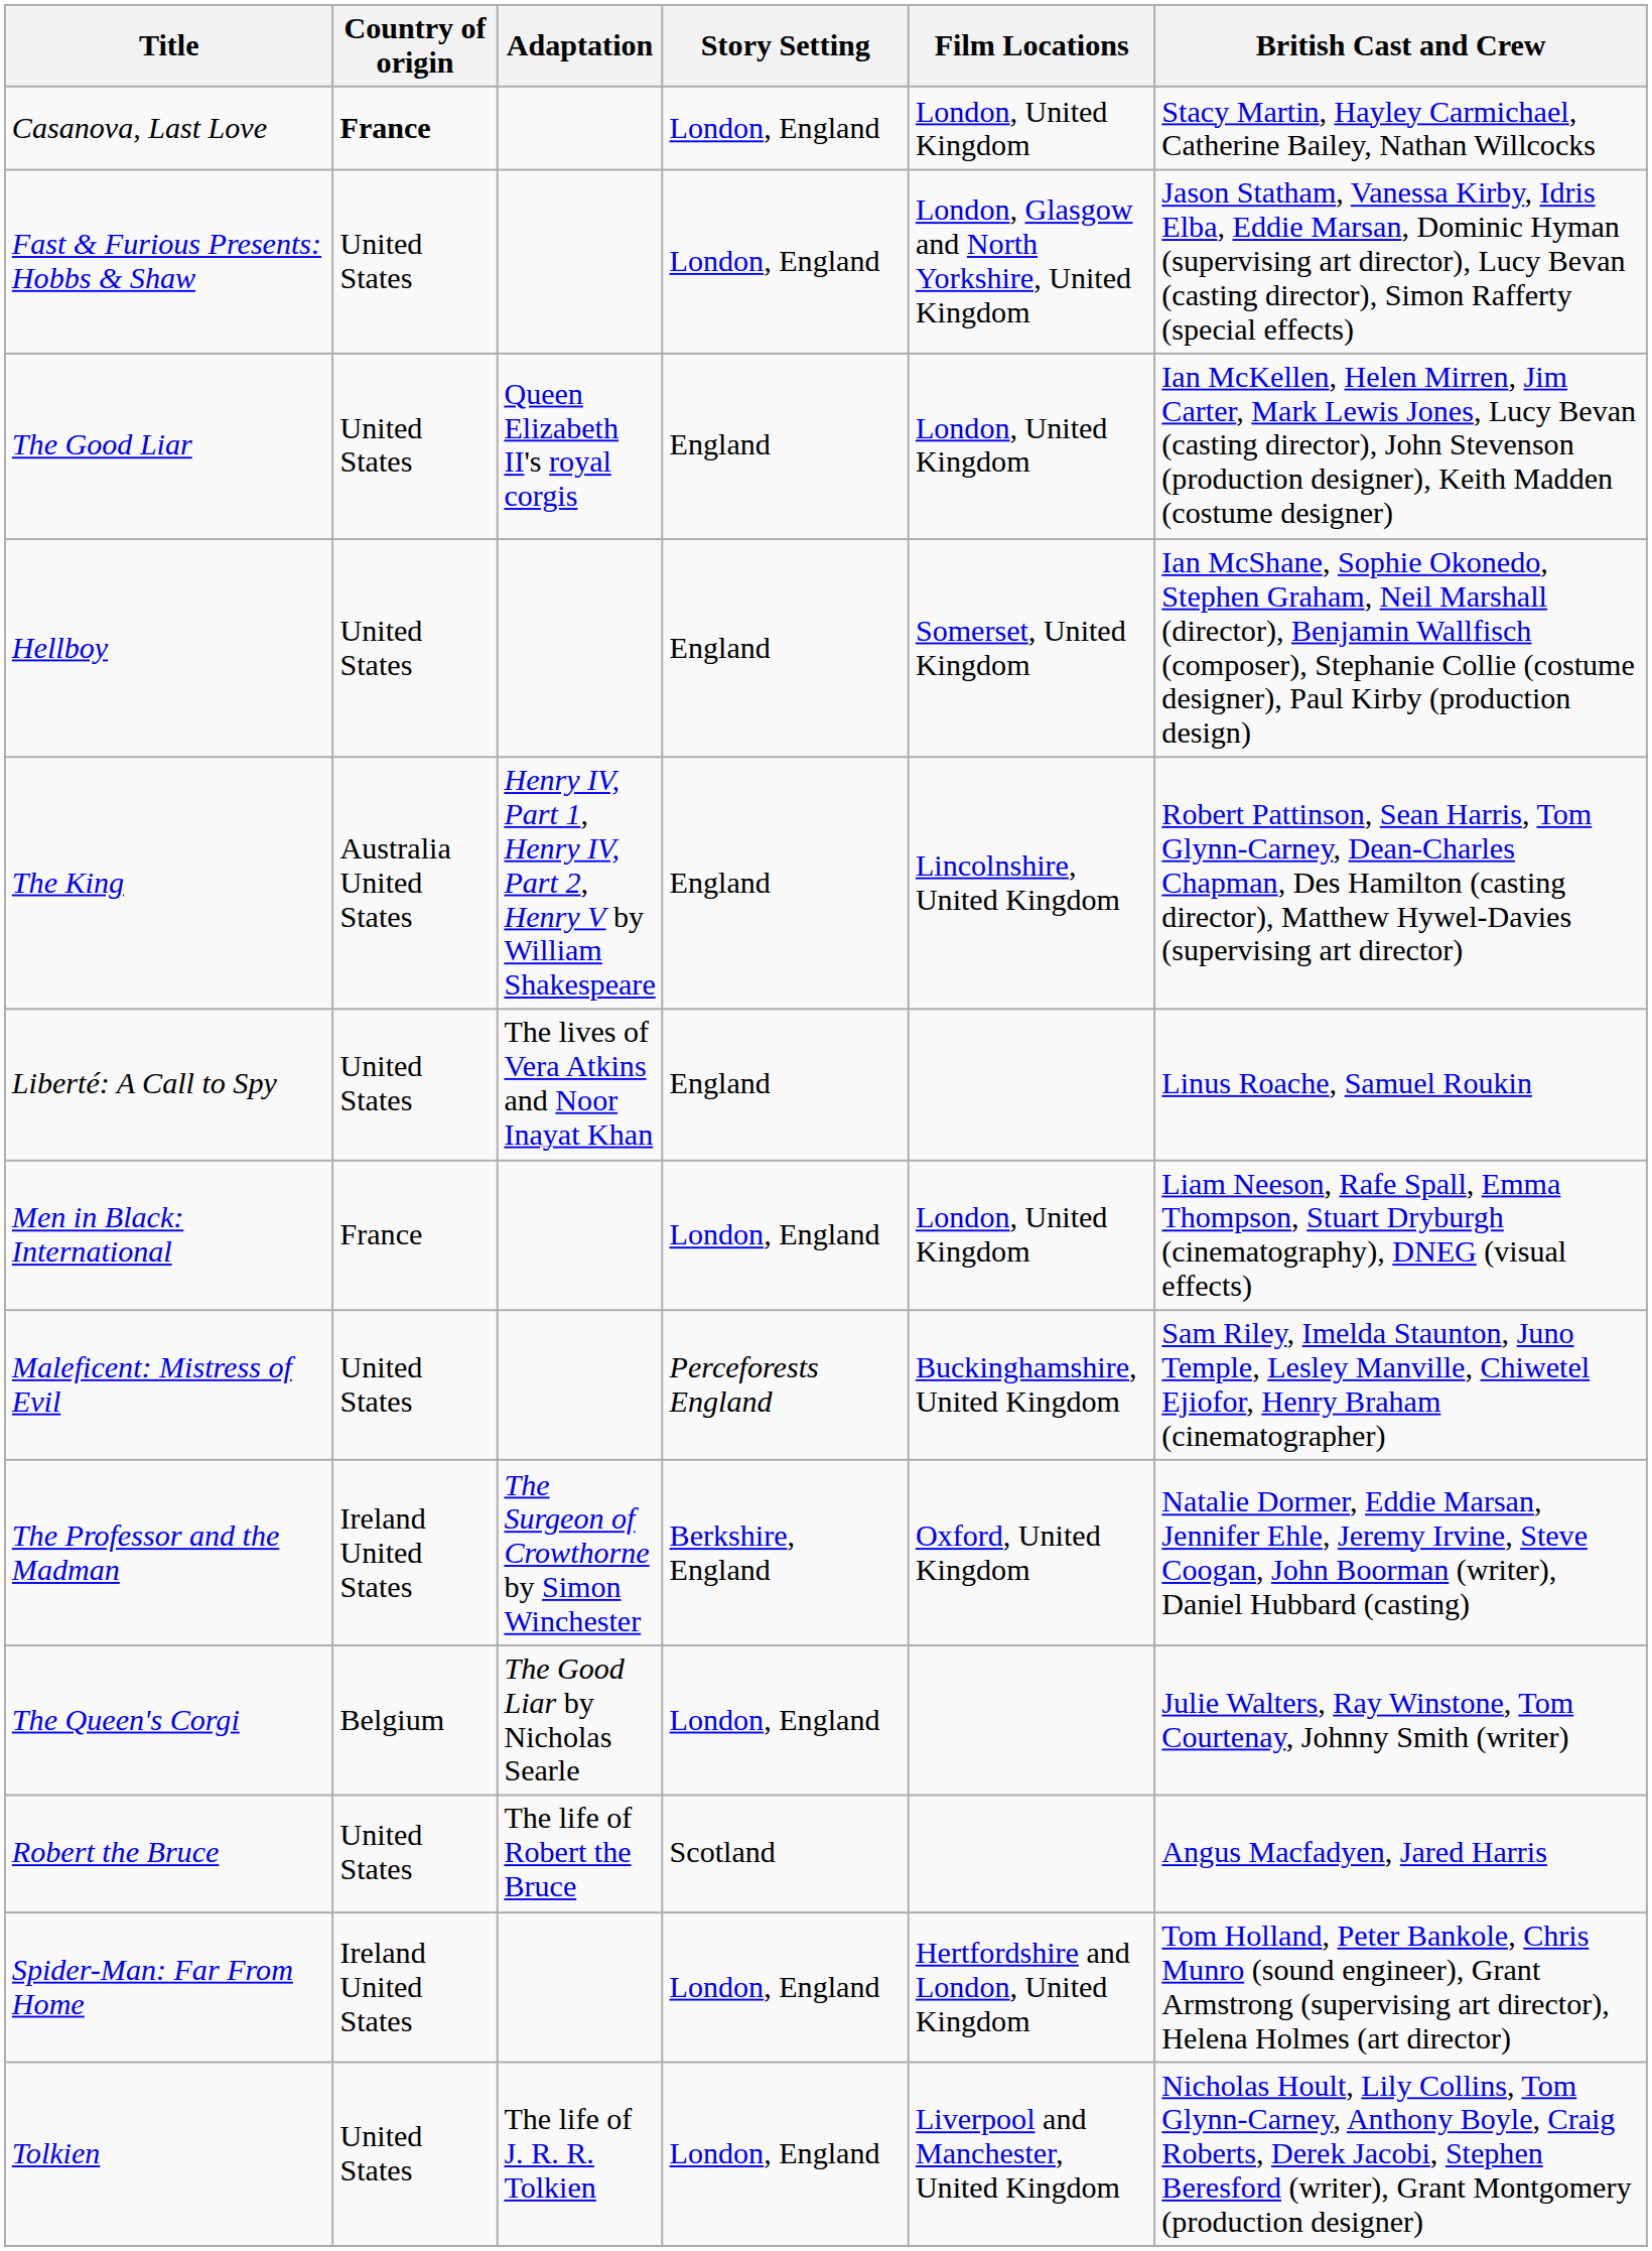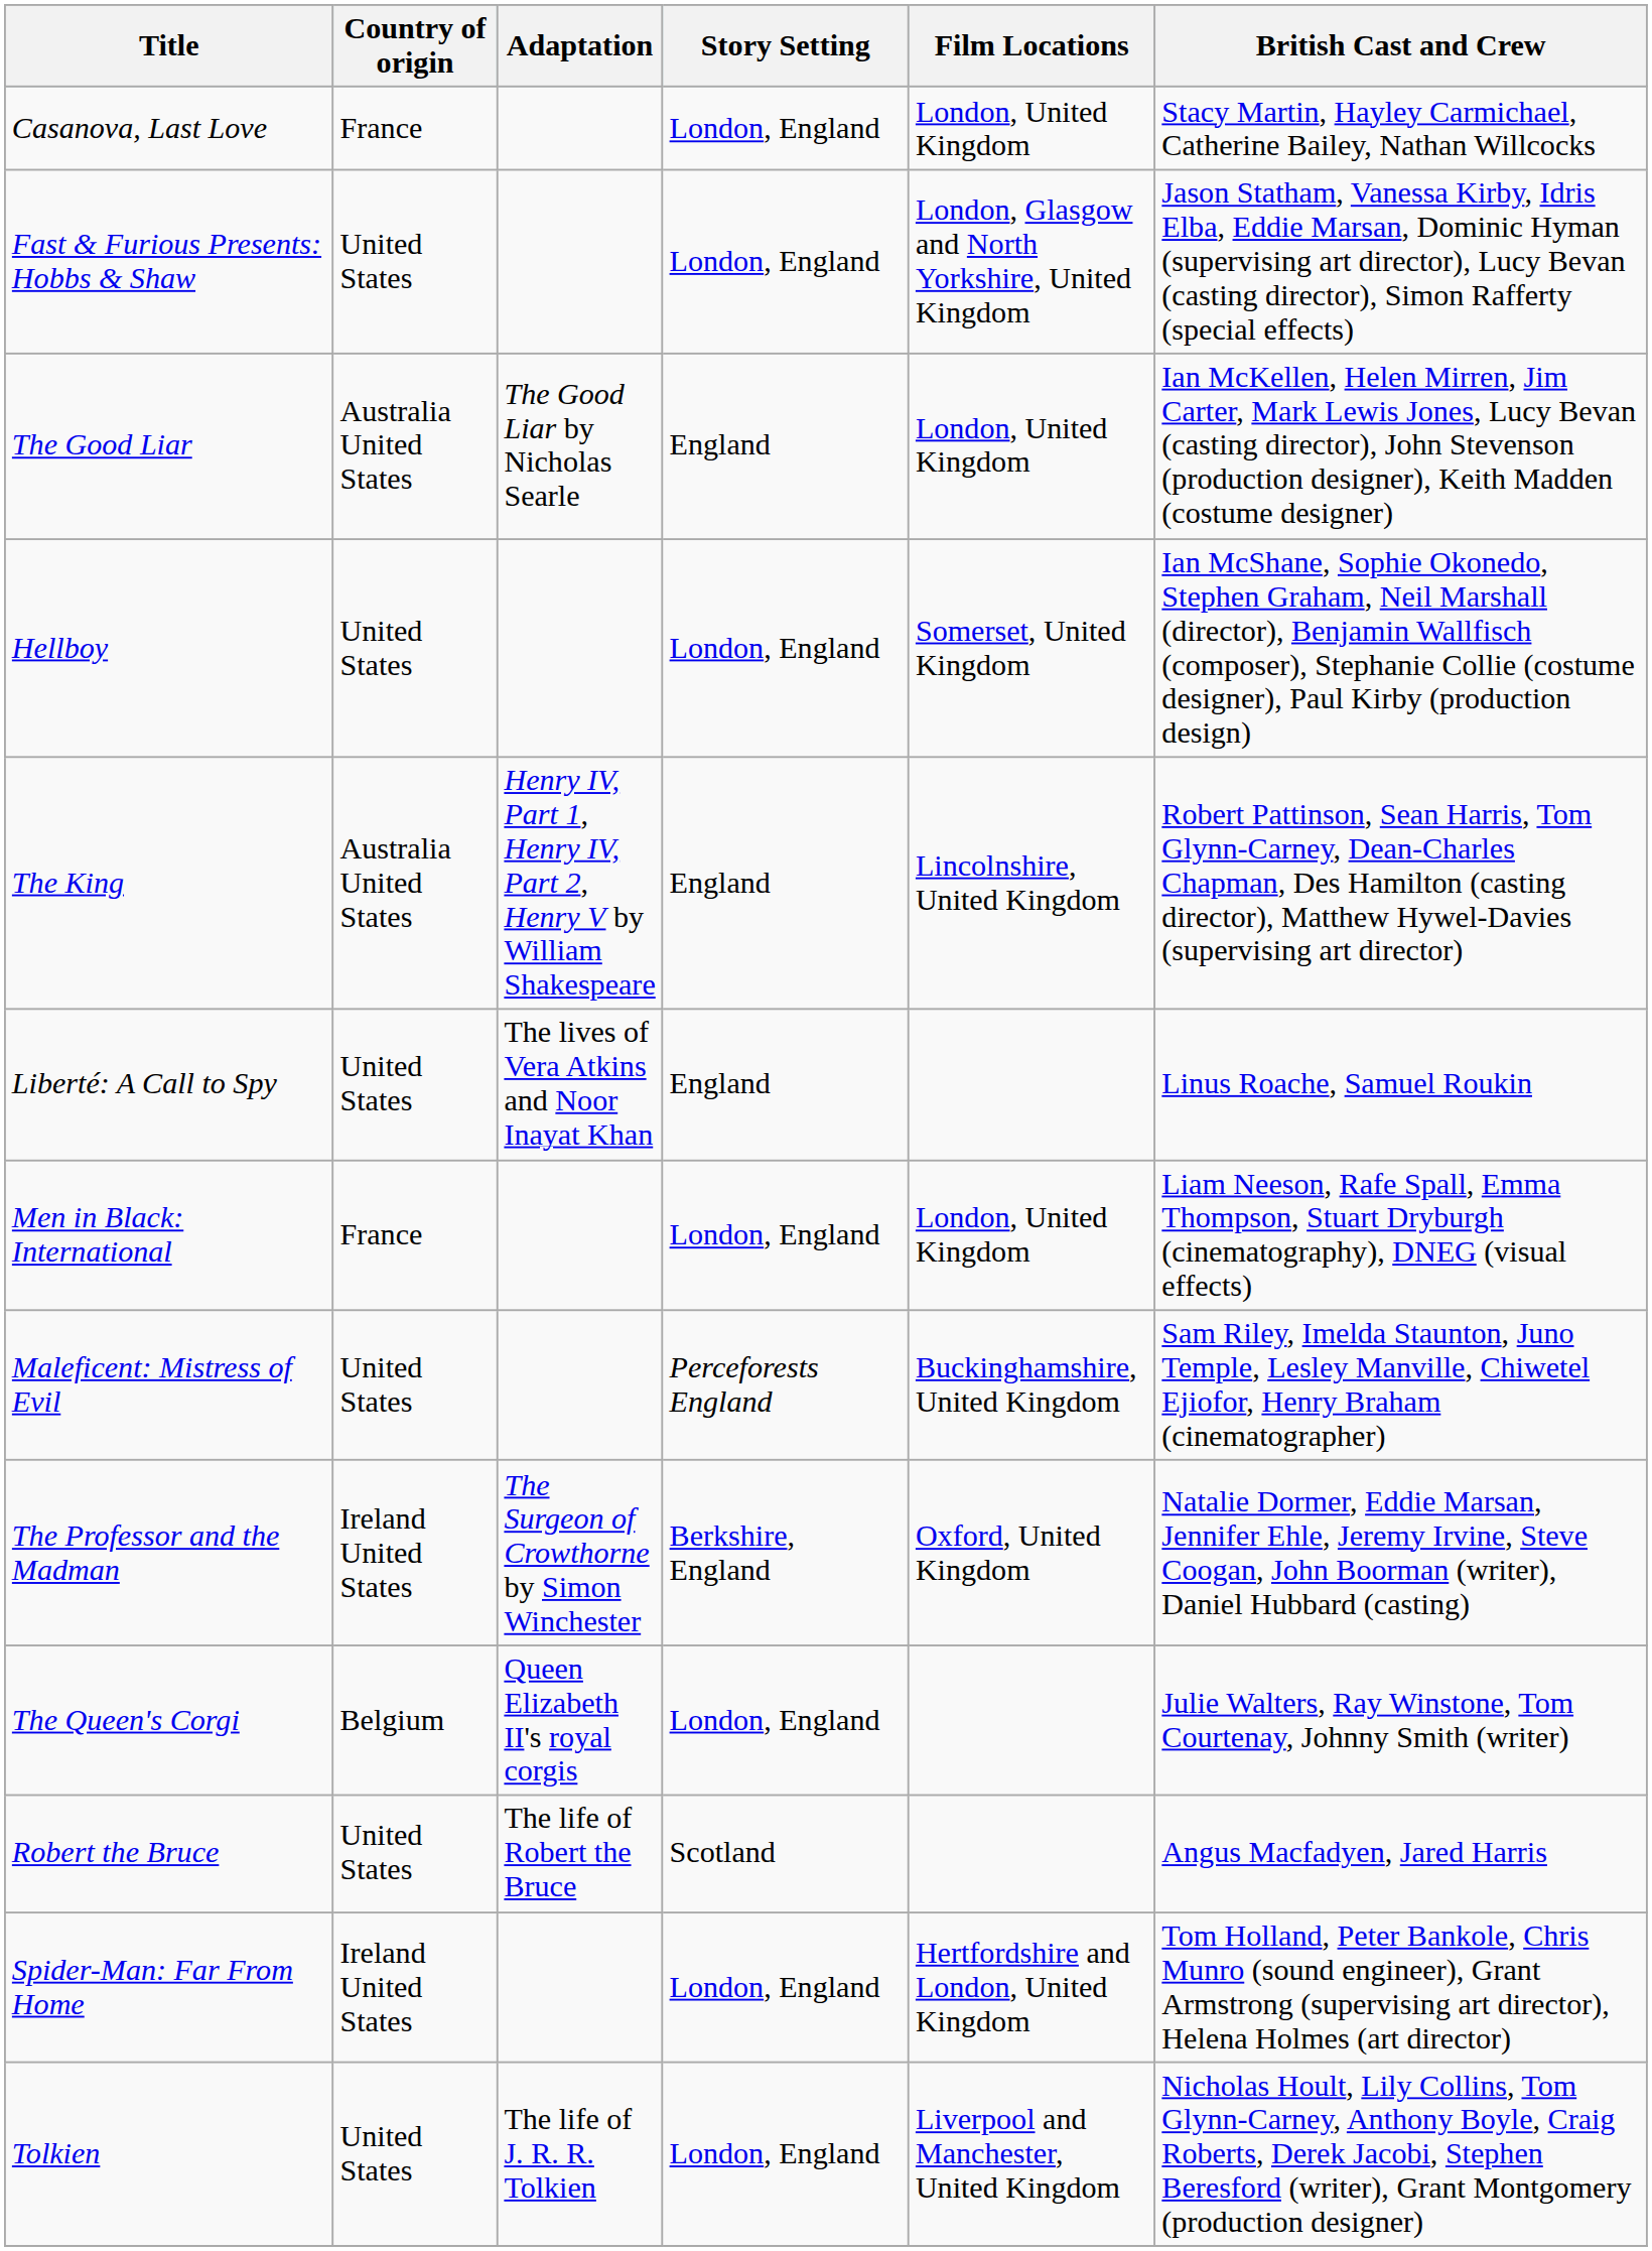Casanova, Last Love | Country of origin: bold -> normal
The Good Liar | Country of origin: United States -> Australia United States
The Good Liar | Adaptation: Queen Elizabeth II's royal corgis -> The Good Liar by Nicholas Searle
Hellboy | Story Setting: England -> London, England
The Queen's Corgi | Adaptation: The Good Liar by Nicholas Searle -> Queen Elizabeth II's royal corgis
